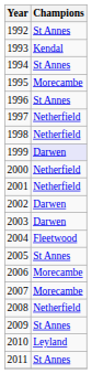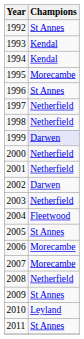1994 | Champions: St Annes -> Kendal
2003 | Champions: Darwen -> Netherfield
